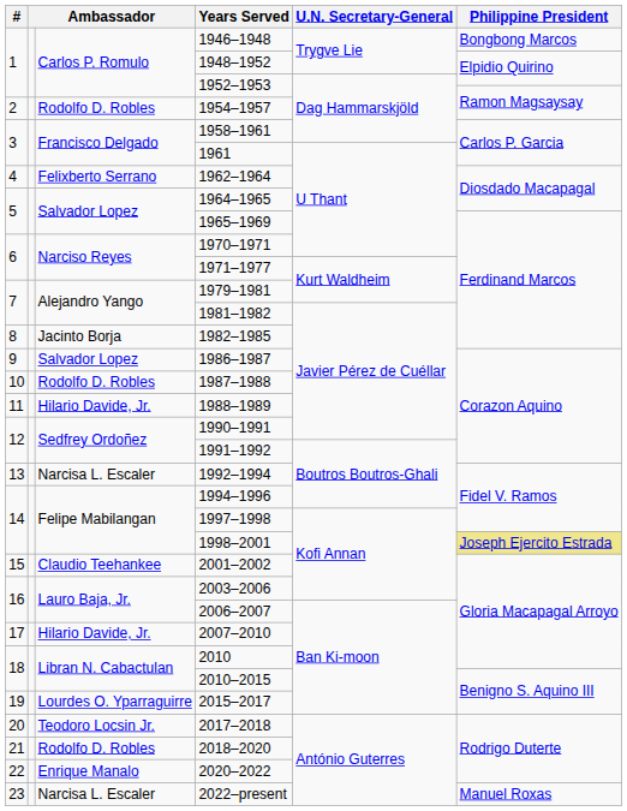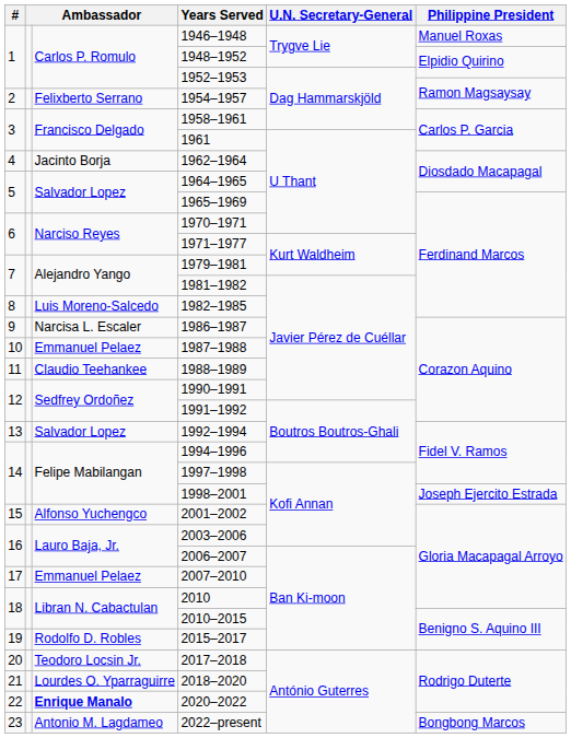1946–1948 | Philippine President: Bongbong Marcos -> Manuel Roxas
1954–1957 | column 3: Rodolfo D. Robles -> Felixberto Serrano
1962–1964 | column 3: Felixberto Serrano -> Jacinto Borja
1982–1985 | column 3: Jacinto Borja -> Luis Moreno-Salcedo
1986–1987 | column 3: Salvador Lopez -> Narcisa L. Escaler
1987–1988 | column 3: Rodolfo D. Robles -> Emmanuel Pelaez
1988–1989 | column 3: Hilario Davide, Jr. -> Claudio Teehankee
1992–1994 | column 3: Narcisa L. Escaler -> Salvador Lopez
1998–2001 | Philippine President: khaki background -> no background
2001–2002 | column 3: Claudio Teehankee -> Alfonso Yuchengco
2007–2010 | column 3: Hilario Davide, Jr. -> Emmanuel Pelaez
2015–2017 | column 3: Lourdes O. Yparraguirre -> Rodolfo D. Robles
2018–2020 | column 3: Rodolfo D. Robles -> Lourdes O. Yparraguirre
2020–2022 | column 3: normal -> bold
2022–present | column 3: Narcisa L. Escaler -> Antonio M. Lagdameo
2022–present | Philippine President: Manuel Roxas -> Bongbong Marcos
